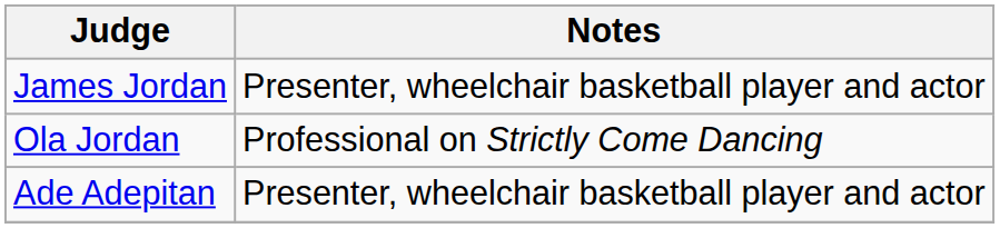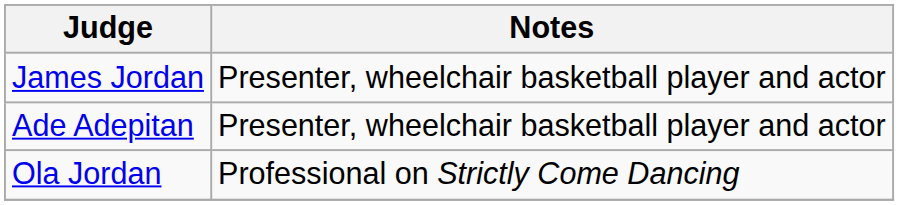rows swapped: Ola Jordan <-> Ade Adepitan
